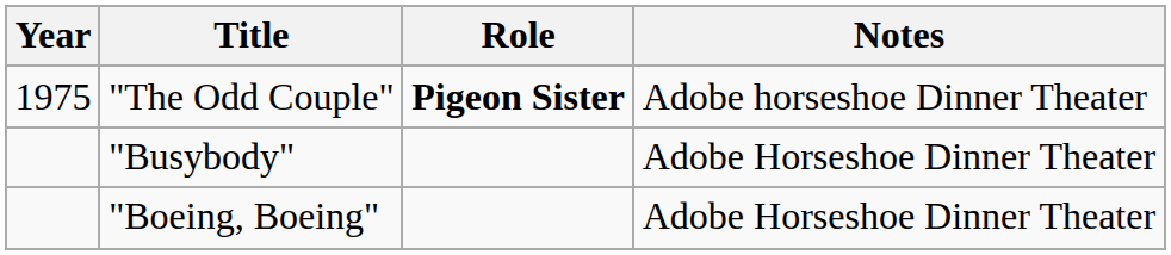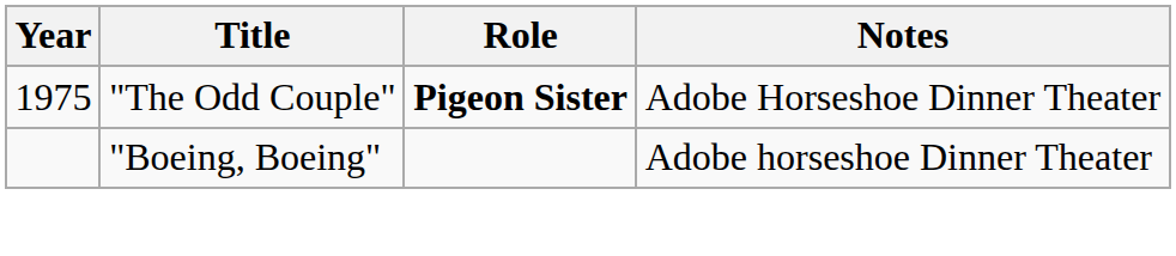"The Odd Couple" | Notes: Adobe horseshoe Dinner Theater -> Adobe Horseshoe Dinner Theater
- row: "Busybody" | Adobe Horseshoe Dinner Theater
"Boeing, Boeing" | Notes: Adobe Horseshoe Dinner Theater -> Adobe horseshoe Dinner Theater
